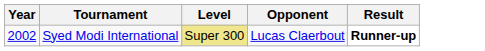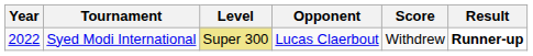+ column: Score | Withdrew
Syed Modi International | Year: 2002 -> 2022
